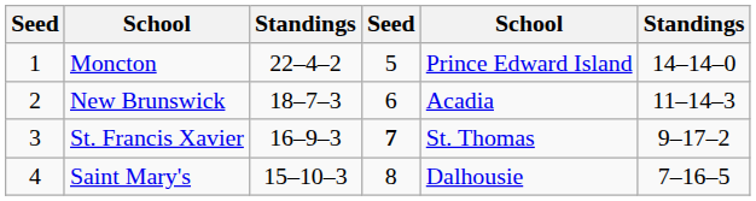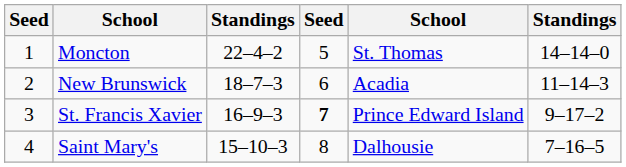Moncton | column 5: Prince Edward Island -> St. Thomas
St. Francis Xavier | column 5: St. Thomas -> Prince Edward Island
